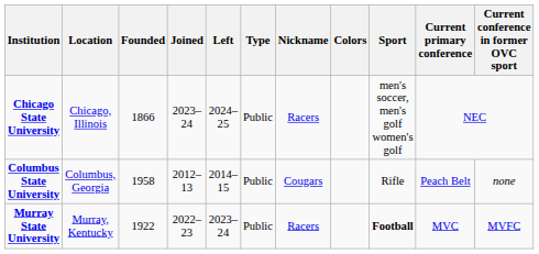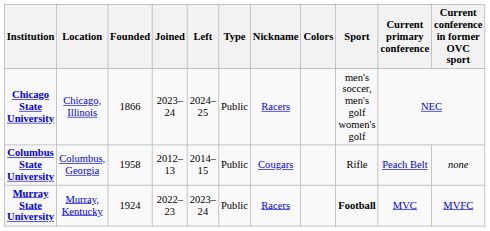Murray State University | Founded: 1922 -> 1924
